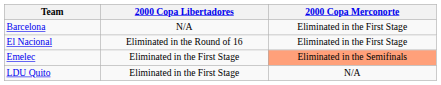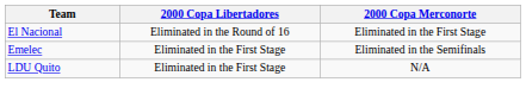- row: Barcelona | N/A | Eliminated in the First Stage
Emelec | 2000 Copa Merconorte: lightsalmon background -> no background
